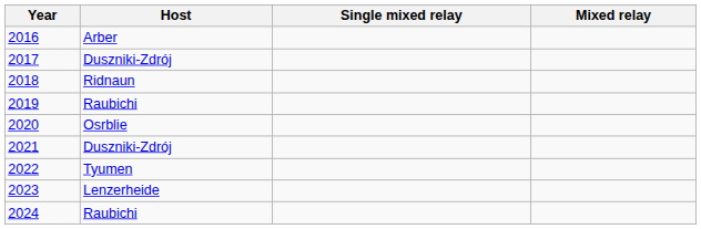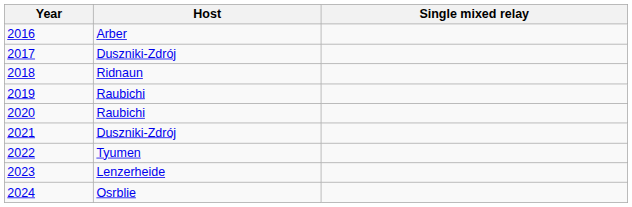- column: Mixed relay
2020 | Host: Osrblie -> Raubichi
2024 | Host: Raubichi -> Osrblie
